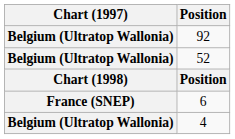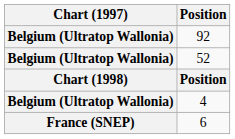rows swapped: 4 <-> 6
